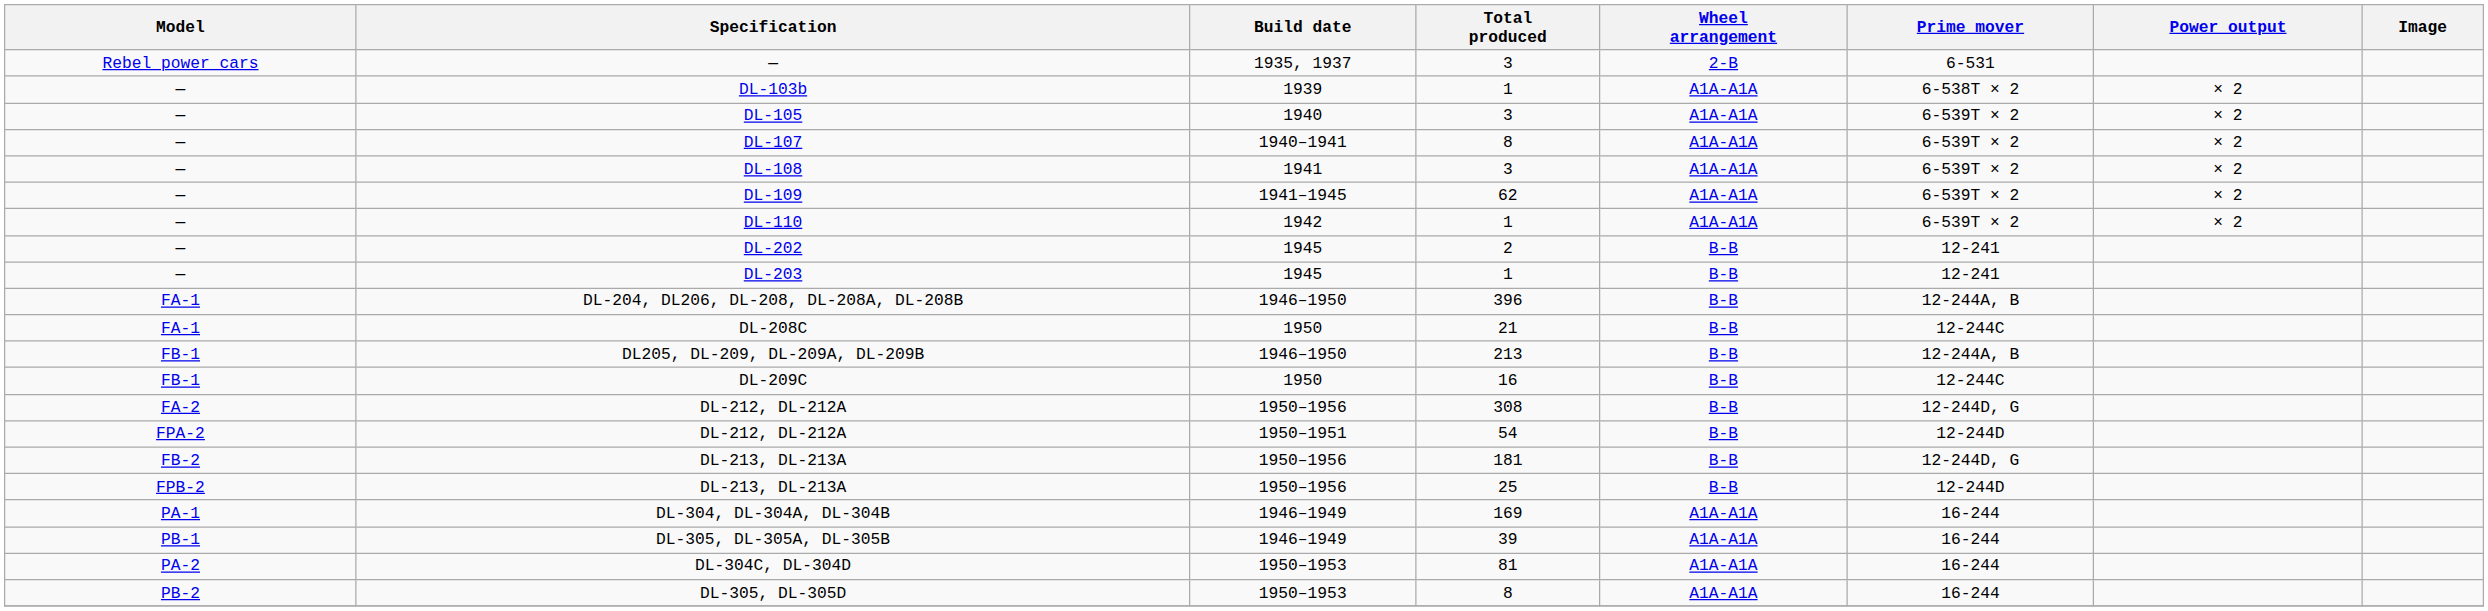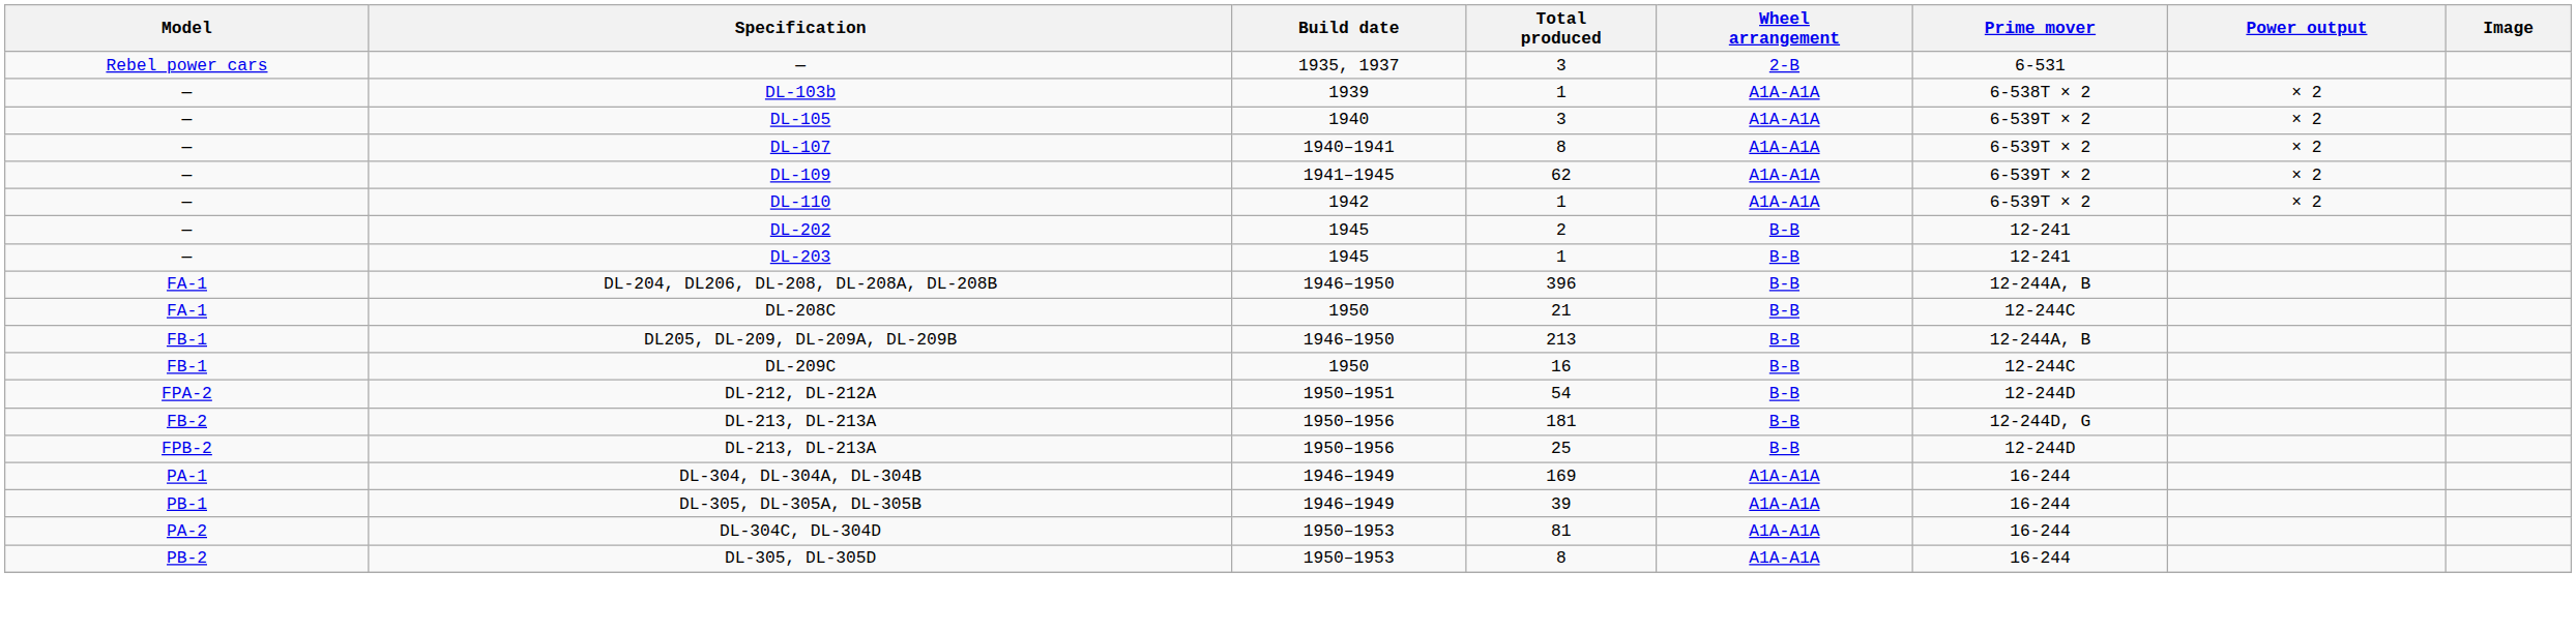- row: — | DL-108 | 1941 | 3 | A1A-A1A | 6-539T × 2 | × 2
- row: FA-2 | DL-212, DL-212A | 1950–1956 | 308 | B-B | 12-244D, G
